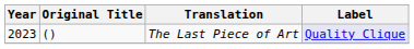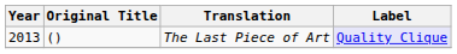The Last Piece of Art | Year: 2023 -> 2013
